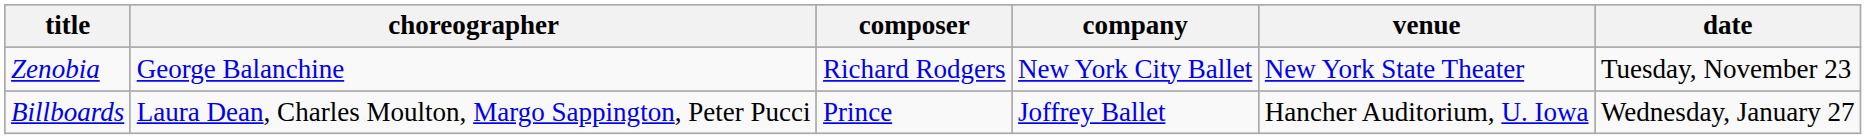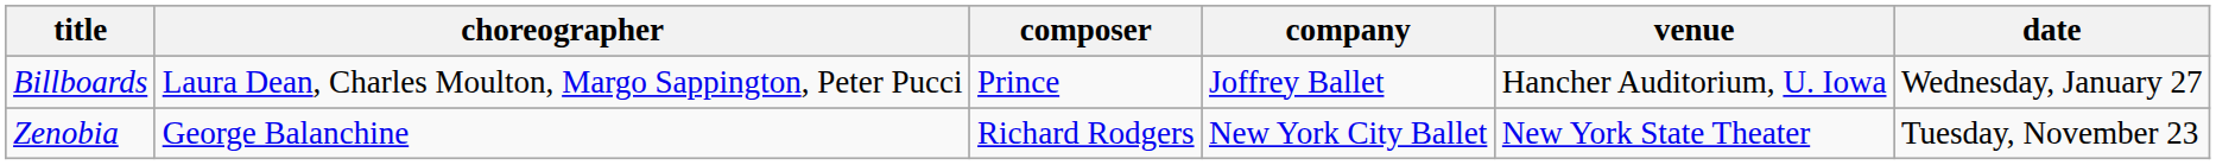rows swapped: Billboards <-> Zenobia
